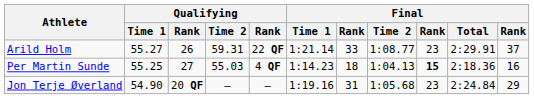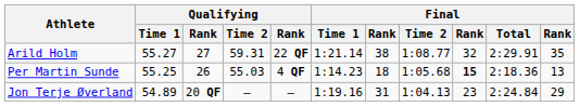Arild Holm | column 3: 26 -> 27
Arild Holm | column 7: 33 -> 38
Arild Holm | column 9: 23 -> 32
Arild Holm | column 11: 37 -> 35
Per Martin Sunde | column 3: 27 -> 26
Per Martin Sunde | Final / Time 2: 1:04.13 -> 1:05.68
Per Martin Sunde | column 11: 16 -> 13
Jon Terje Øverland | Qualifying / Time 1: 54.90 -> 54.89
Jon Terje Øverland | Final / Time 2: 1:05.68 -> 1:04.13
